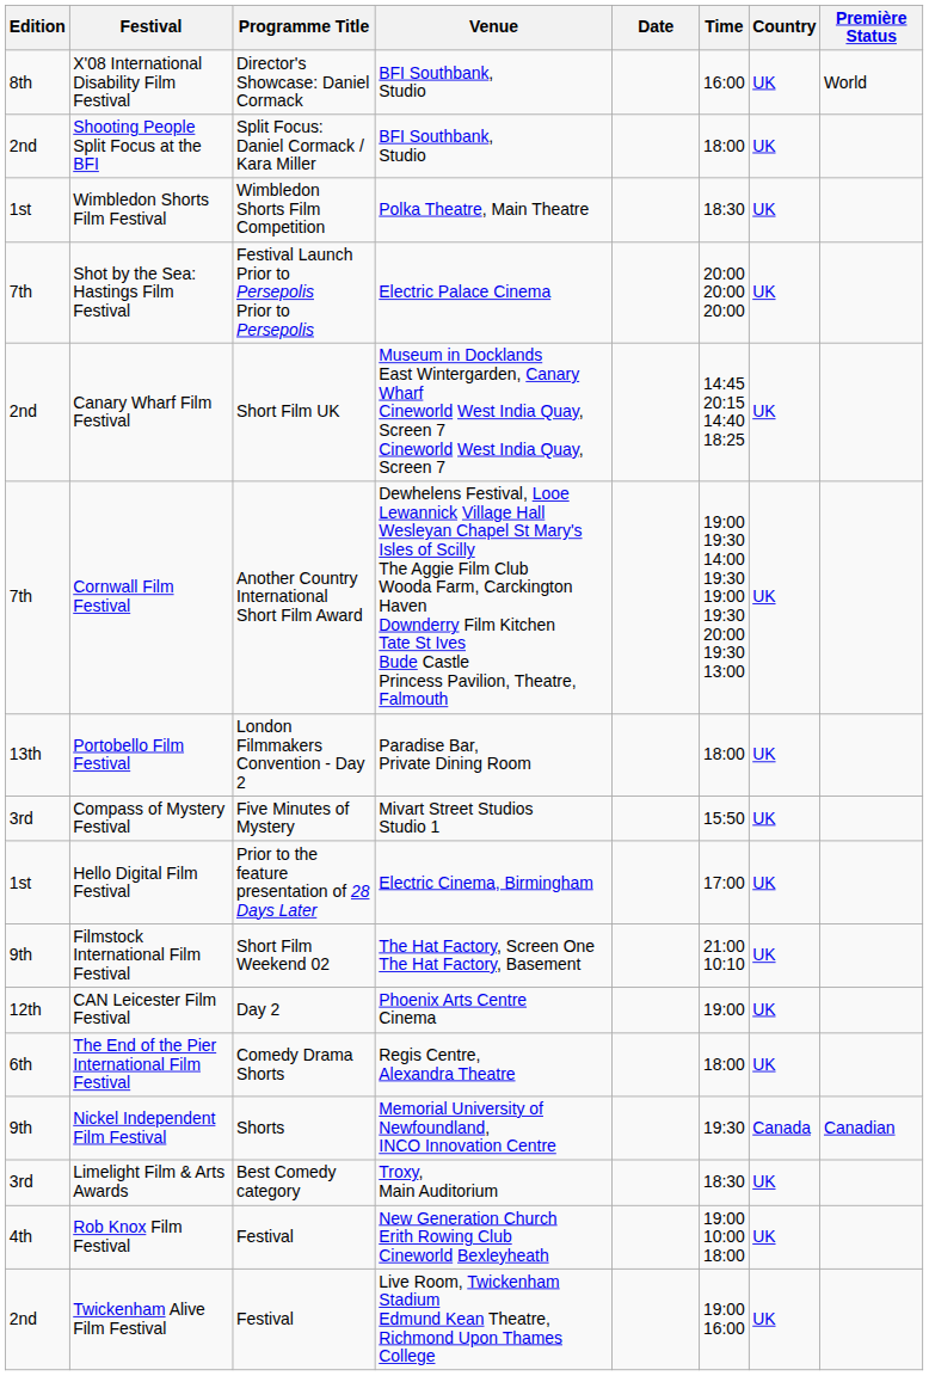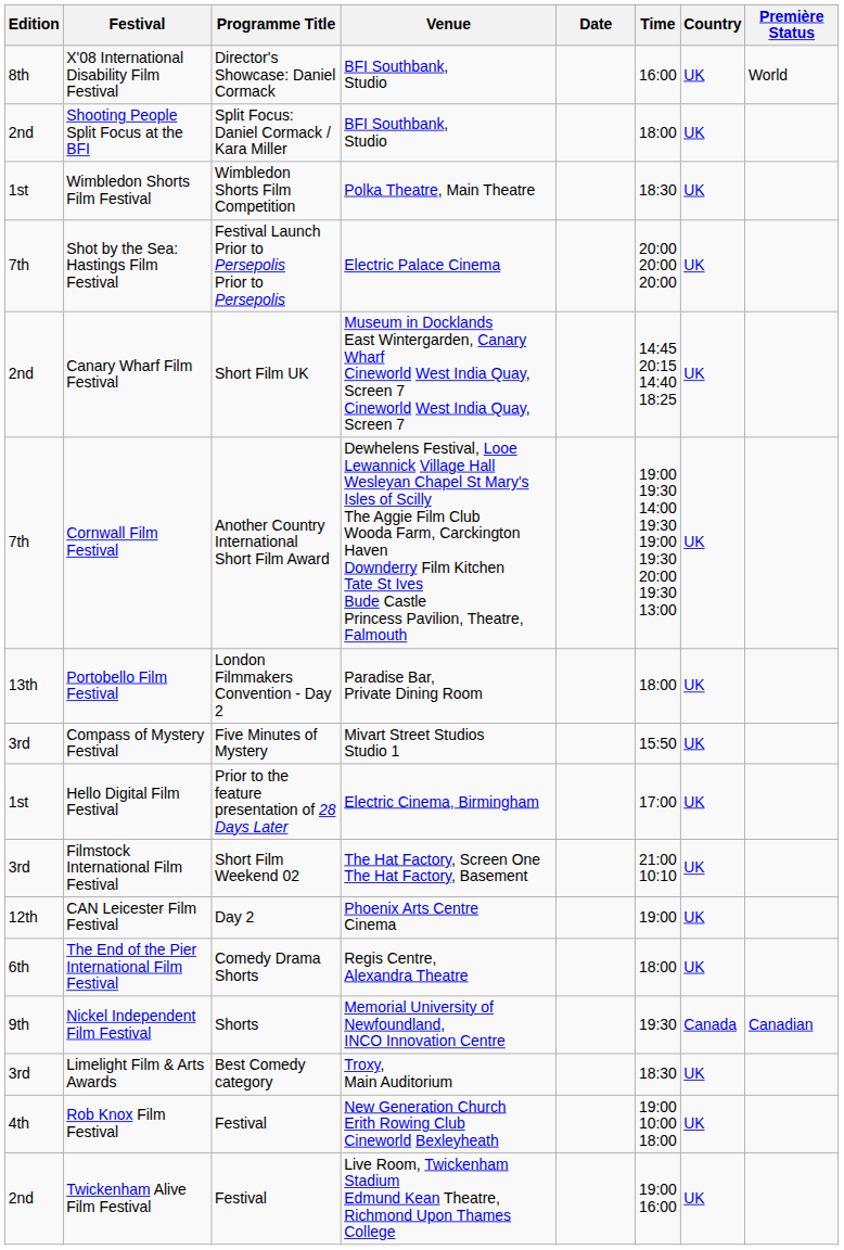Filmstock International Film Festival | Edition: 9th -> 3rd
